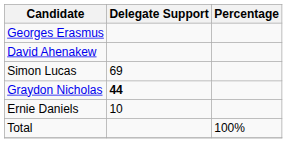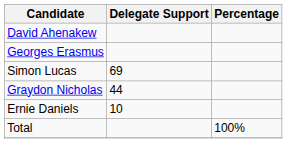rows swapped: Georges Erasmus <-> David Ahenakew
Graydon Nicholas | Delegate Support: bold -> normal
